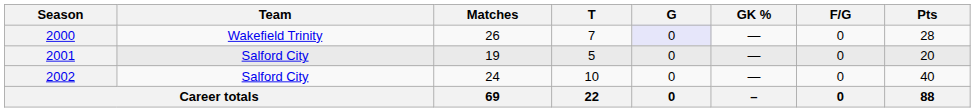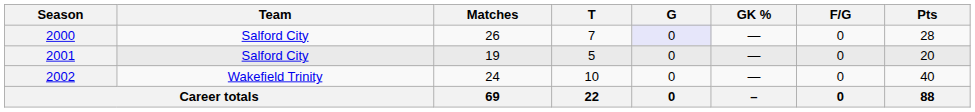2000 | Team: Wakefield Trinity -> Salford City
2002 | Team: Salford City -> Wakefield Trinity
